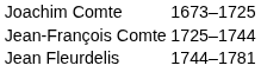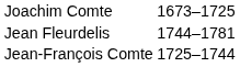rows swapped: Jean-François Comte <-> Jean Fleurdelis
